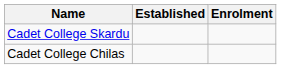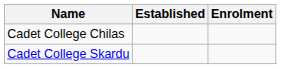rows swapped: Cadet College Chilas <-> Cadet College Skardu
